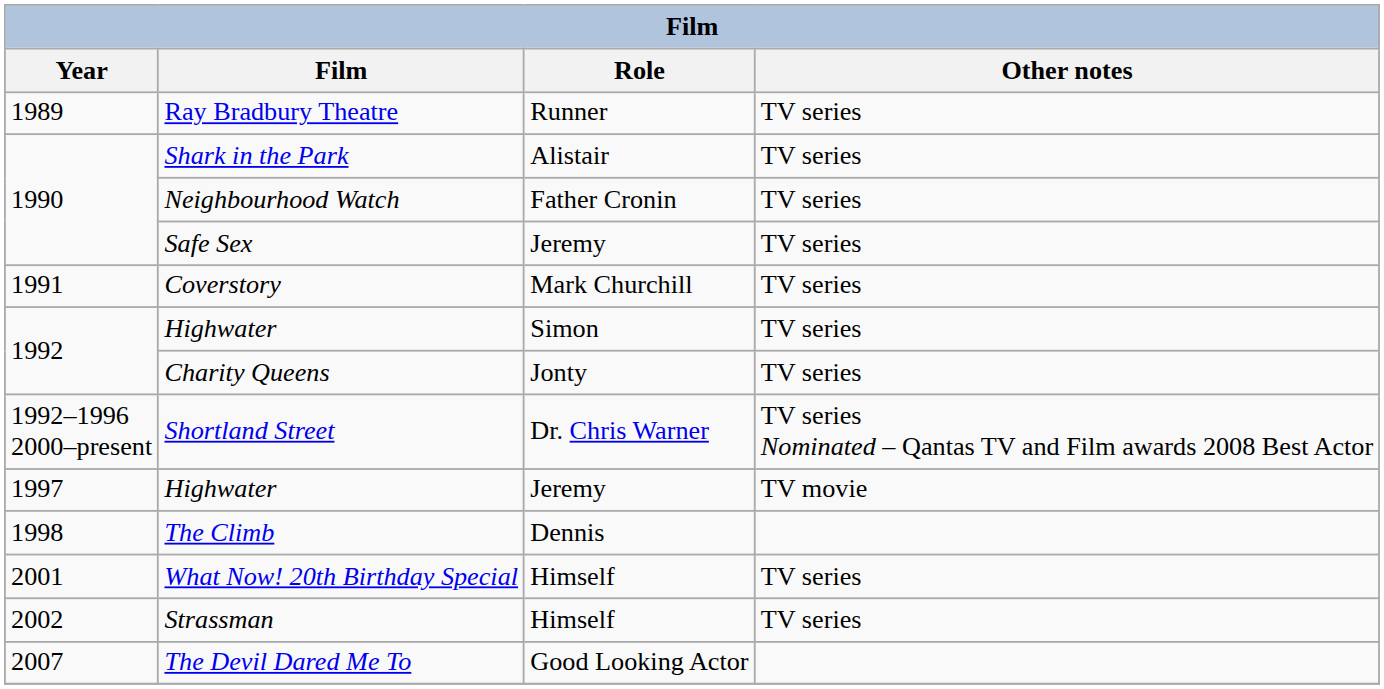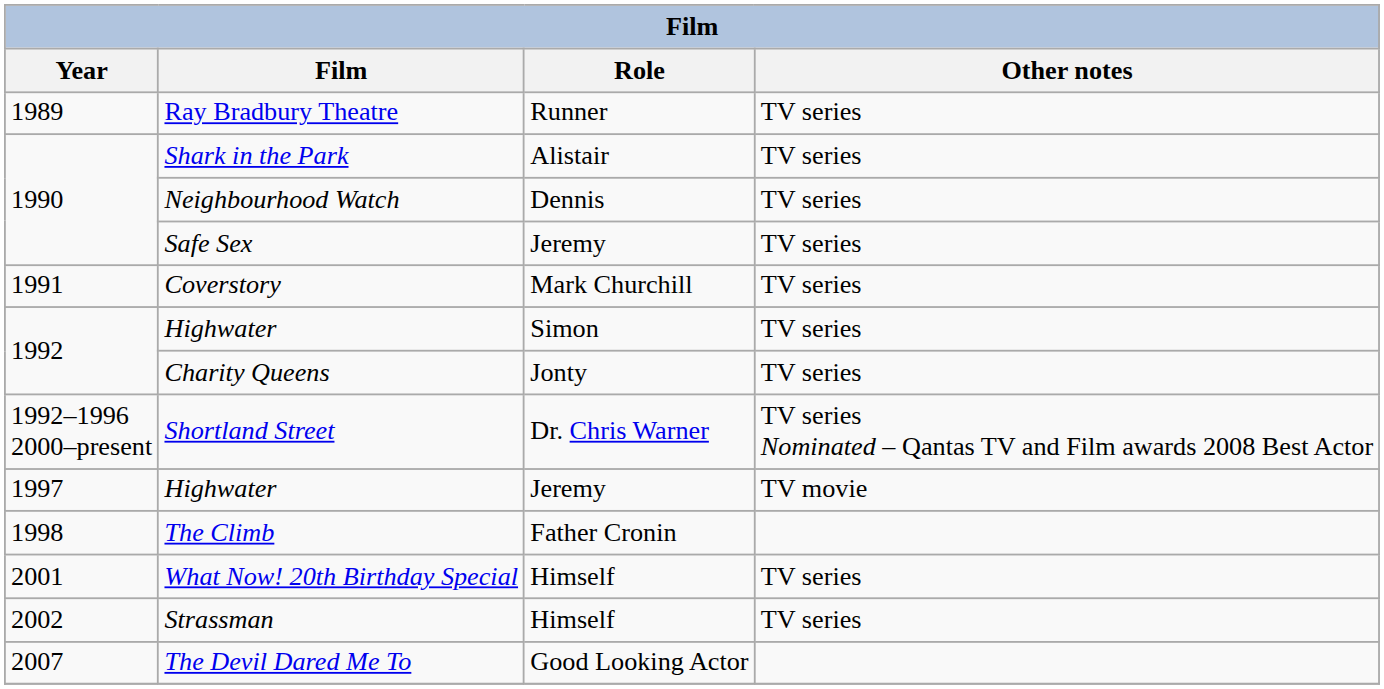Neighbourhood Watch | Role: Father Cronin -> Dennis
The Climb | Role: Dennis -> Father Cronin
